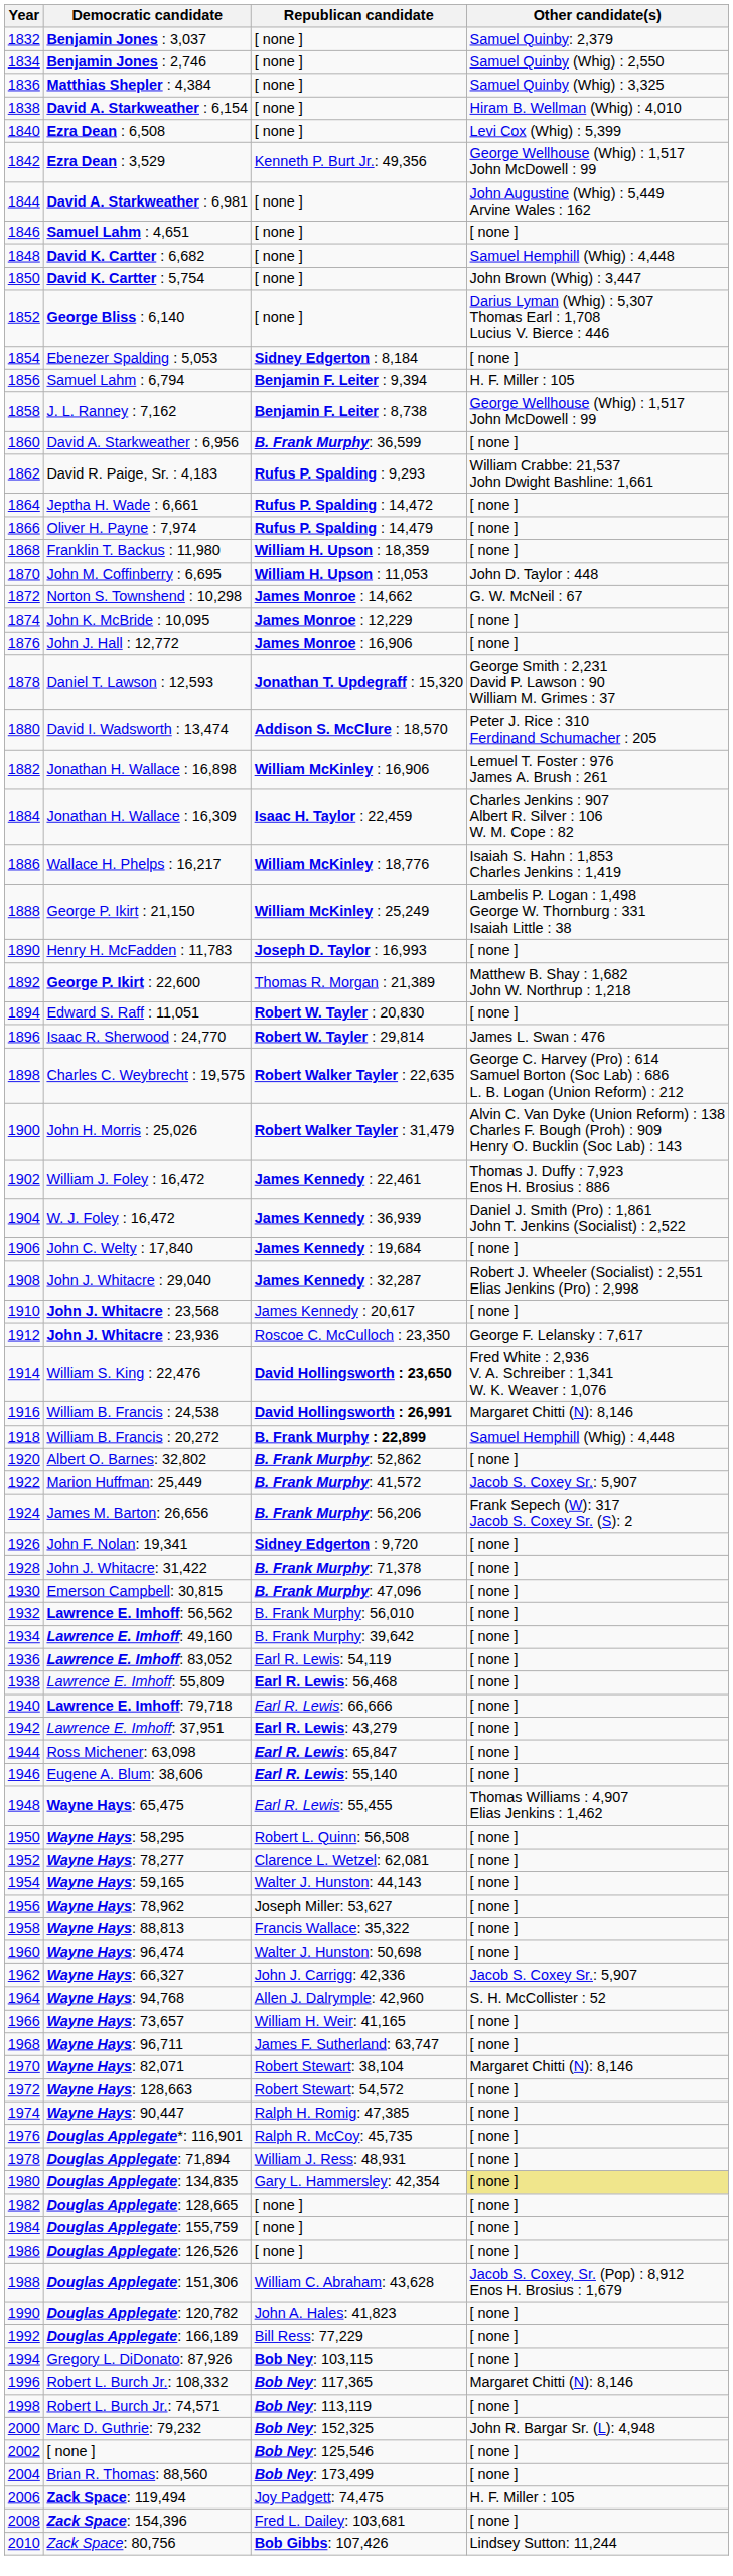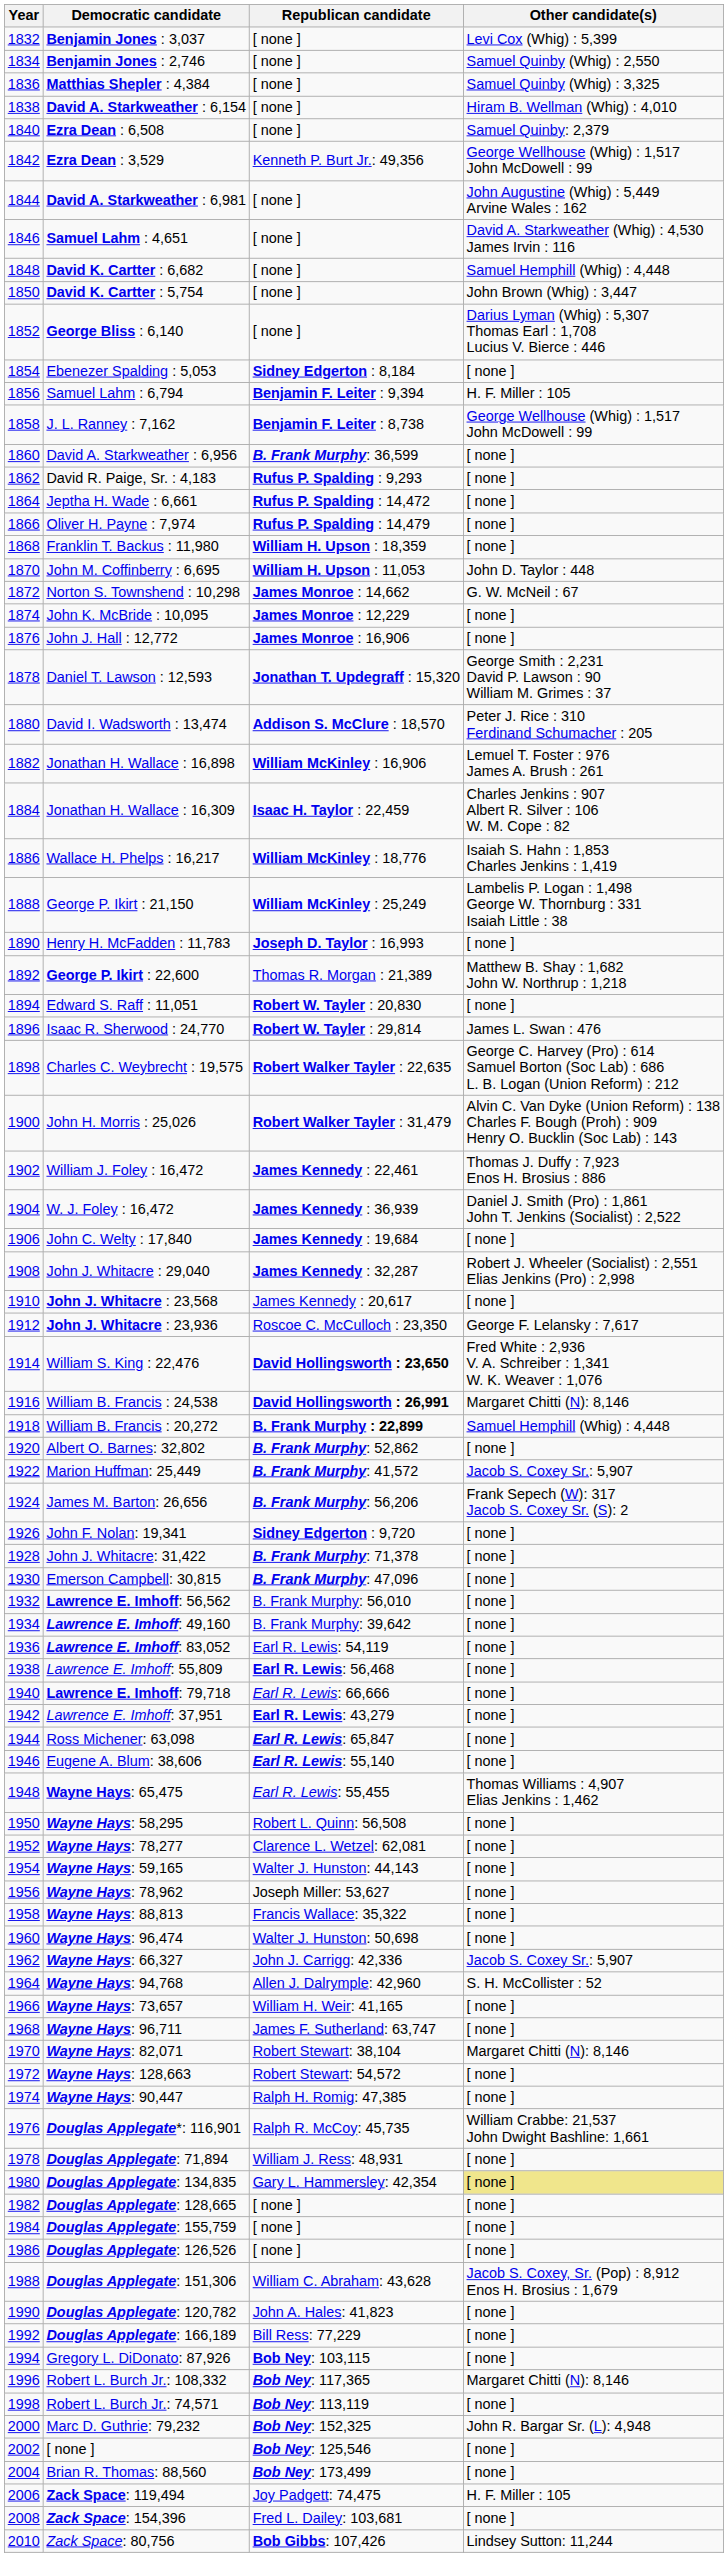Benjamin Jones : 3,037 | Other candidate(s): Samuel Quinby: 2,379 -> Levi Cox (Whig) : 5,399
Ezra Dean : 6,508 | Other candidate(s): Levi Cox (Whig) : 5,399 -> Samuel Quinby: 2,379
Samuel Lahm : 4,651 | Other candidate(s): [ none ] -> David A. Starkweather (Whig) : 4,530 James Irvin : 116
David R. Paige, Sr. : 4,183 | Other candidate(s): William Crabbe: 21,537 John Dwight Bashline: 1,661 -> [ none ]
Douglas Applegate*: 116,901 | Other candidate(s): [ none ] -> William Crabbe: 21,537 John Dwight Bashline: 1,661
